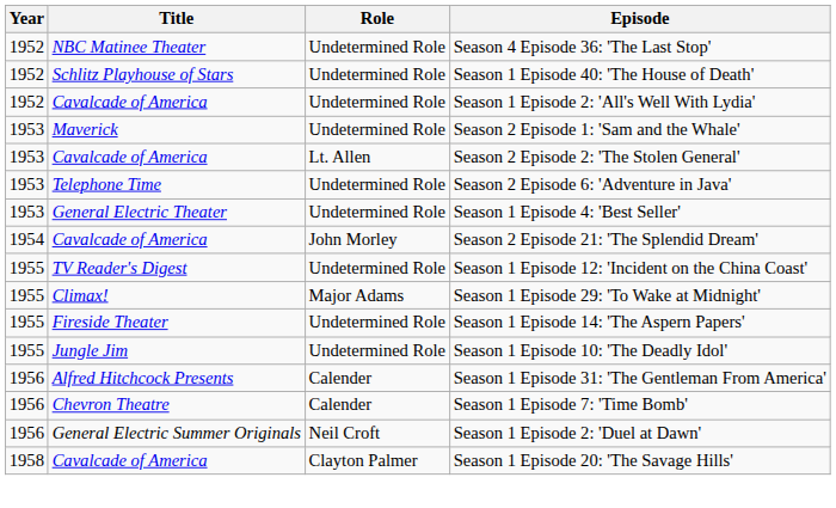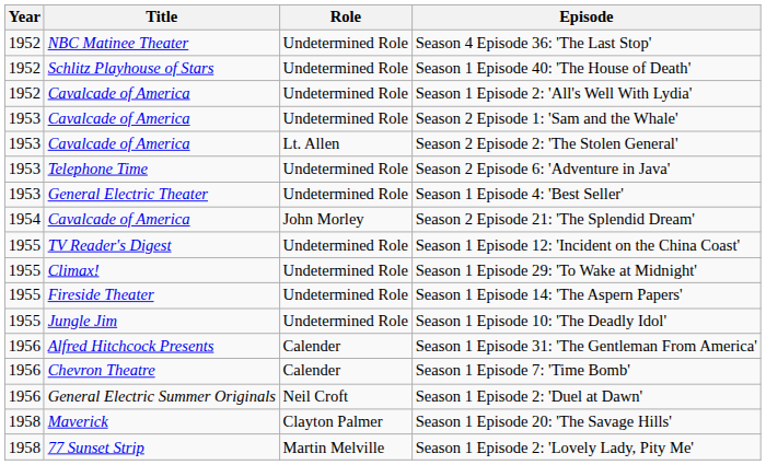Season 2 Episode 1: 'Sam and the Whale' | Title: Maverick -> Cavalcade of America
Season 1 Episode 29: 'To Wake at Midnight' | Role: Major Adams -> Undetermined Role
Season 1 Episode 20: 'The Savage Hills' | Title: Cavalcade of America -> Maverick
+ row: 1958 | 77 Sunset Strip | Martin Melville | Season 1 Episode 2: 'Lovely Lady, Pity Me'
